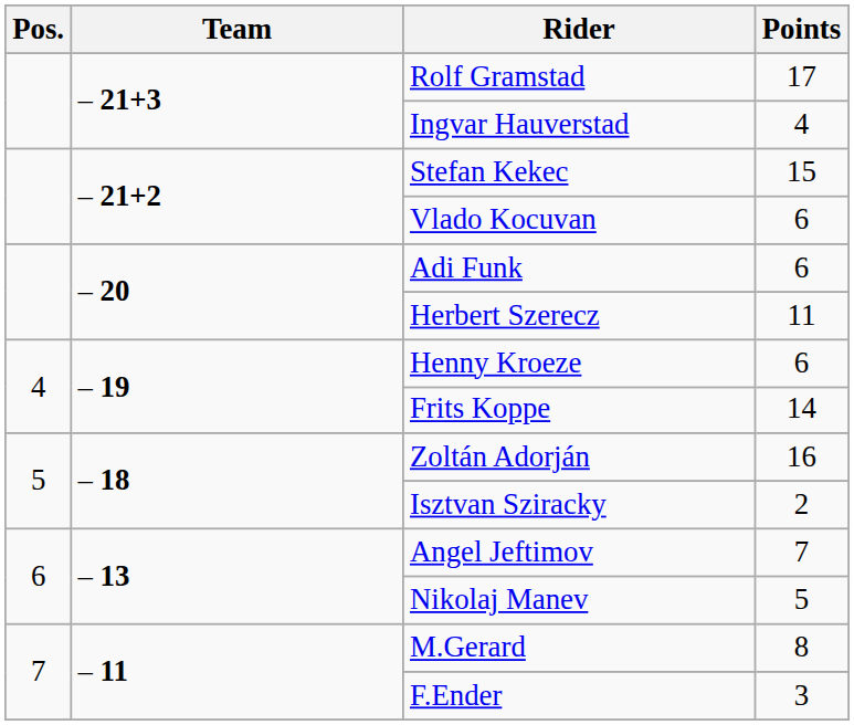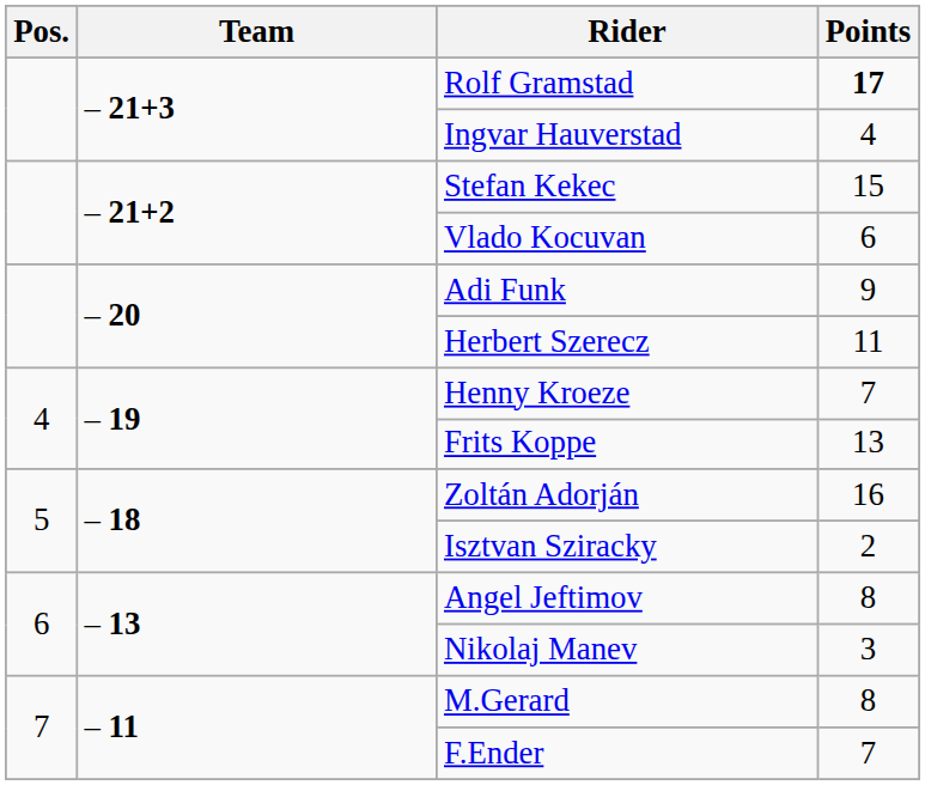Rolf Gramstad | Points: normal -> bold
Adi Funk | Points: 6 -> 9
Henny Kroeze | Points: 6 -> 7
Frits Koppe | Points: 14 -> 13
Angel Jeftimov | Points: 7 -> 8
Nikolaj Manev | Points: 5 -> 3
F.Ender | Points: 3 -> 7
